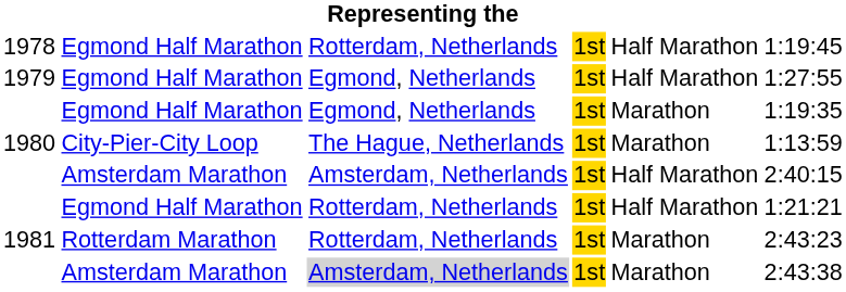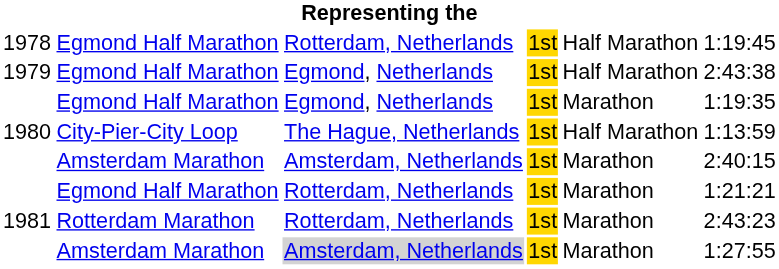1979 | column 6: 1:27:55 -> 2:43:38
1980 / City-Pier-City Loop | column 5: Marathon -> Half Marathon
1980 / Amsterdam Marathon | column 5: Half Marathon -> Marathon
1981 / Egmond Half Marathon | column 5: Half Marathon -> Marathon
1981 / Amsterdam Marathon | column 6: 2:43:38 -> 1:27:55
